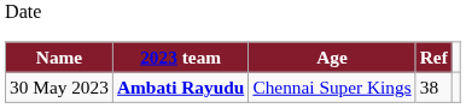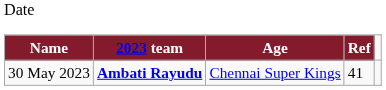30 May 2023 | Age: 38 -> 41
